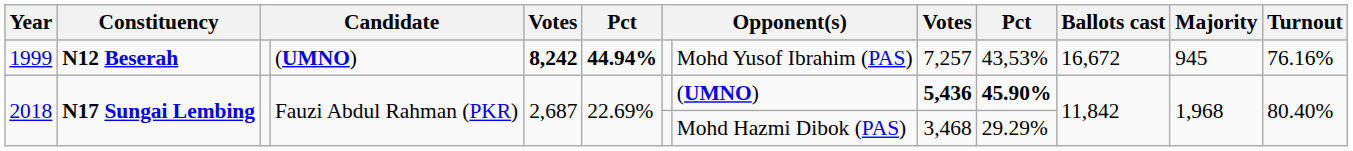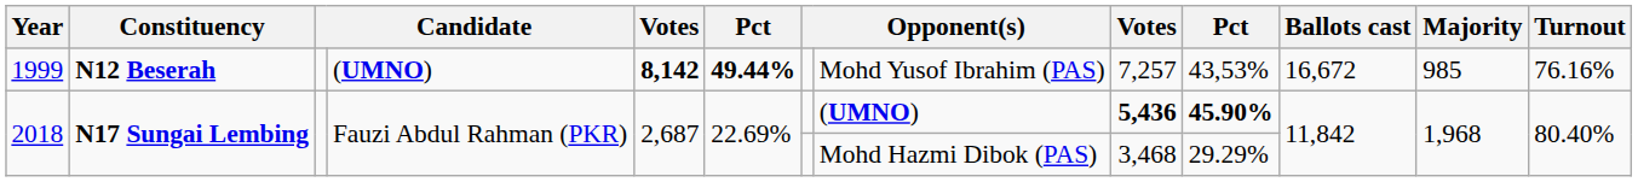1999 | column 5: 8,242 -> 8,142
1999 | column 6: 44.94% -> 49.44%
1999 | Majority: 945 -> 985
